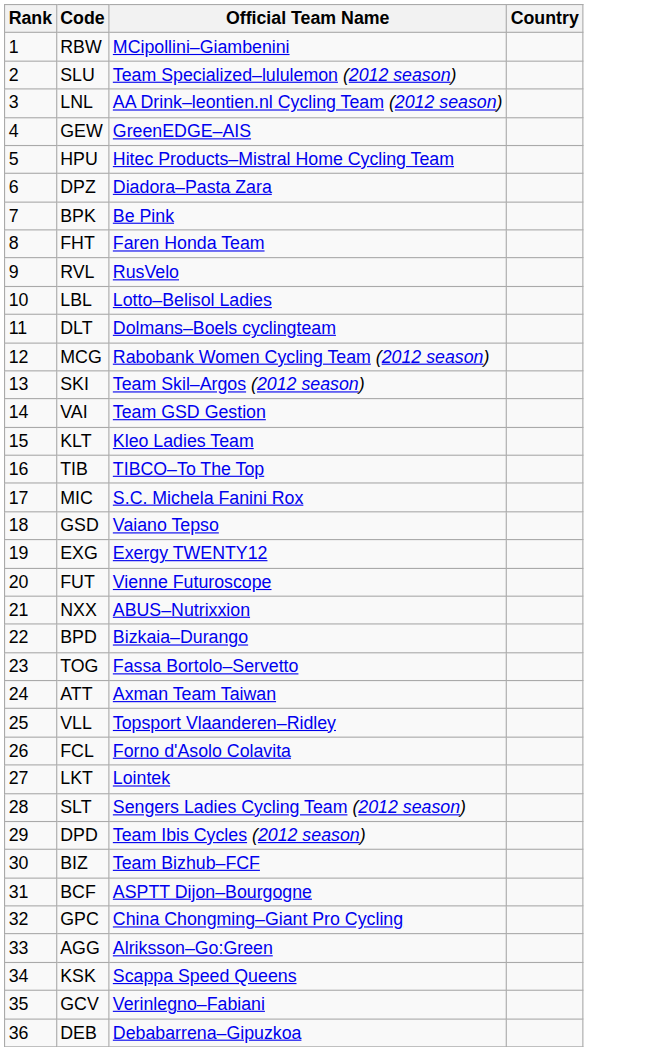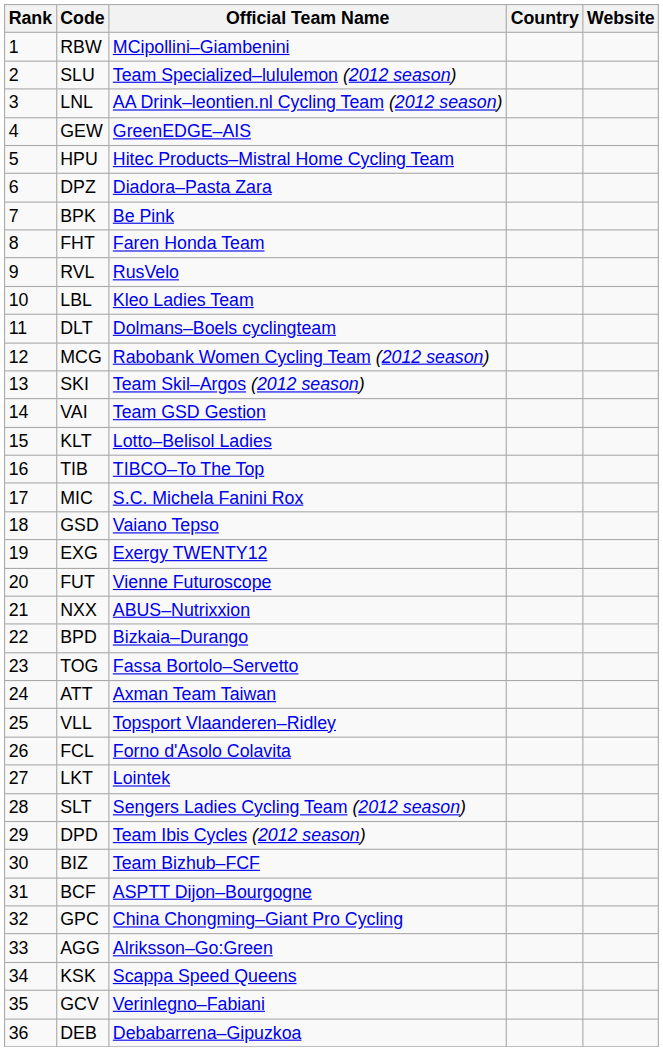+ column: Website
LBL | Official Team Name: Lotto–Belisol Ladies -> Kleo Ladies Team
KLT | Official Team Name: Kleo Ladies Team -> Lotto–Belisol Ladies
